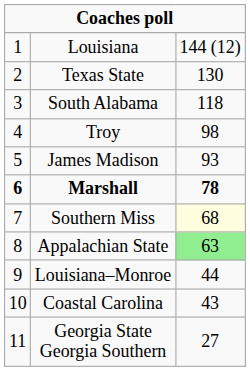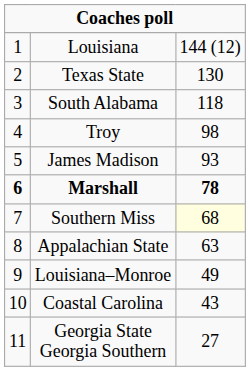Appalachian State | column 3: lightgreen background -> no background
Louisiana–Monroe | column 3: 44 -> 49
